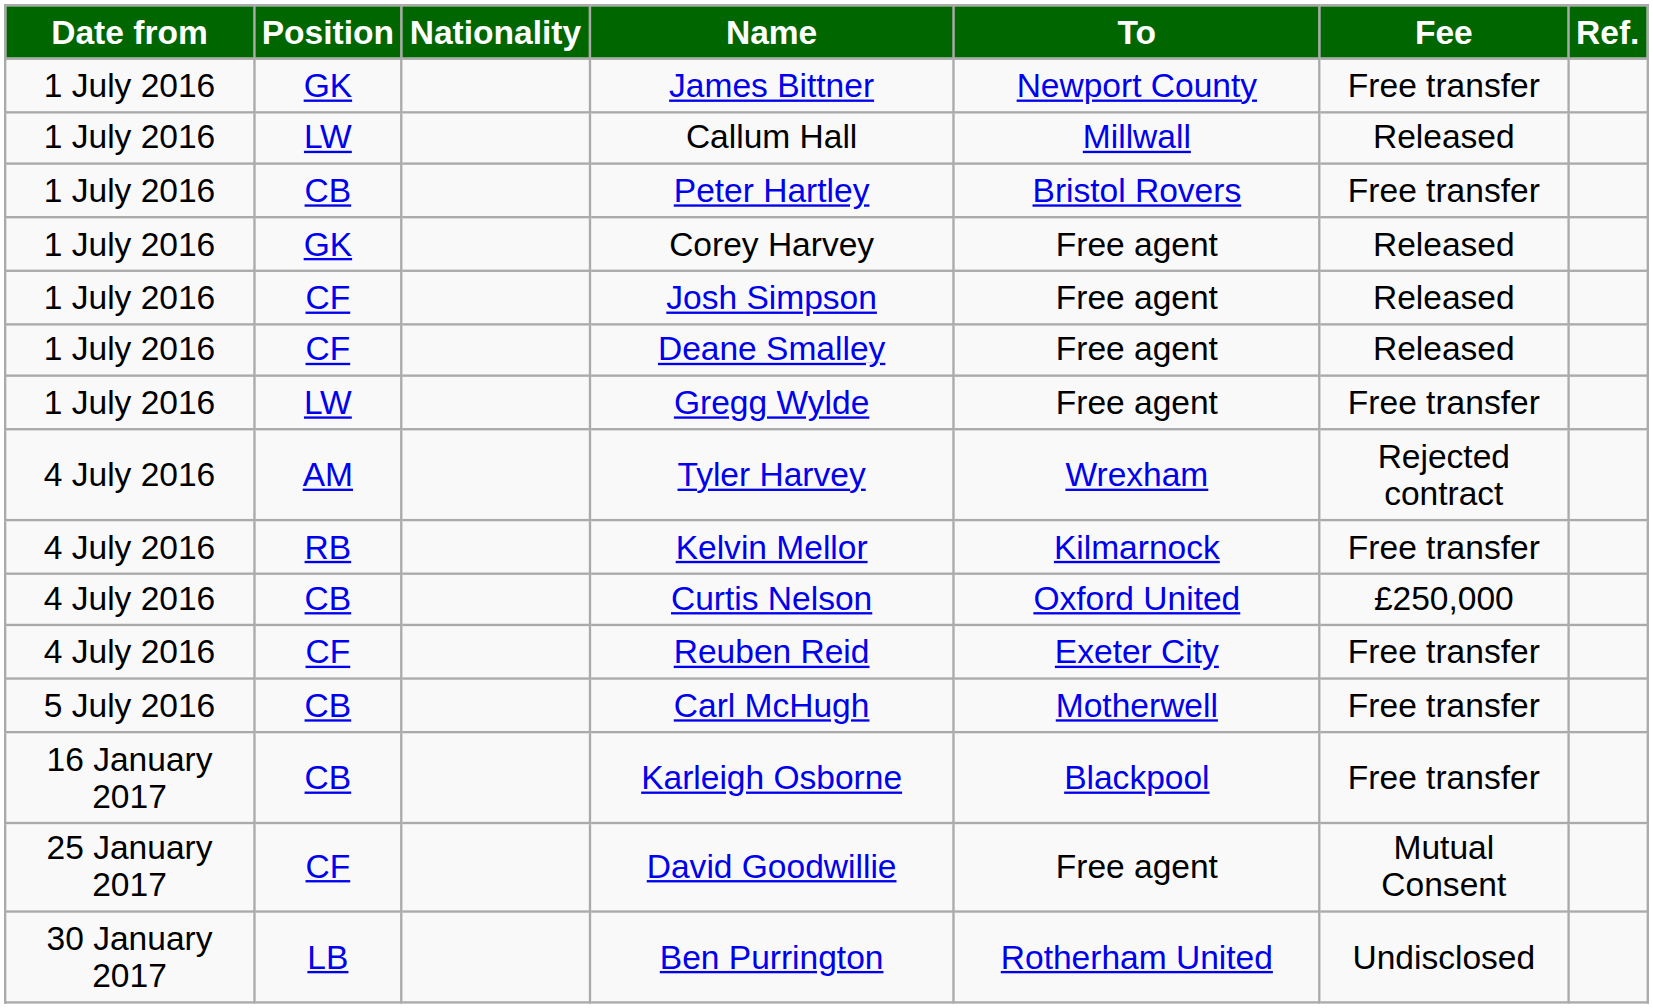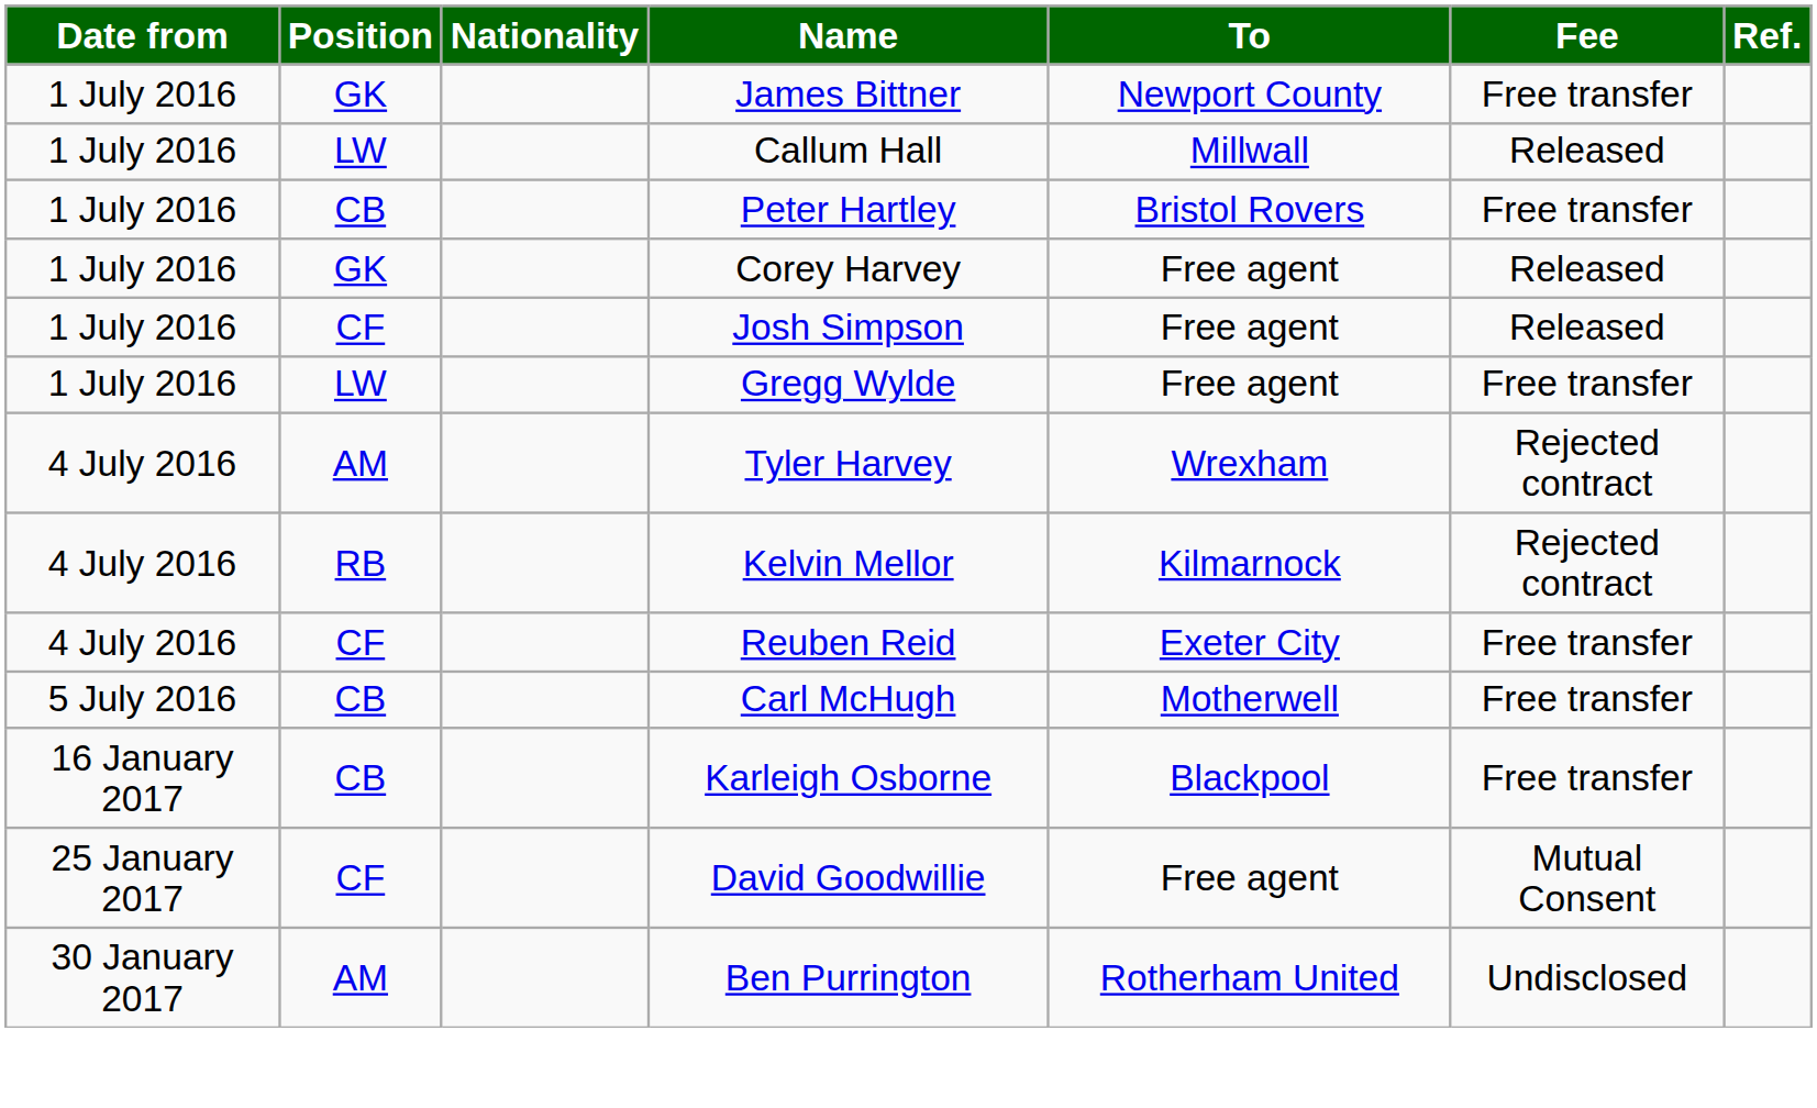- row: 1 July 2016 | CF | Deane Smalley | Free agent | Released
Kelvin Mellor | Fee: Free transfer -> Rejected contract
- row: 4 July 2016 | CB | Curtis Nelson | Oxford United | £250,000
Ben Purrington | Position: LB -> AM
